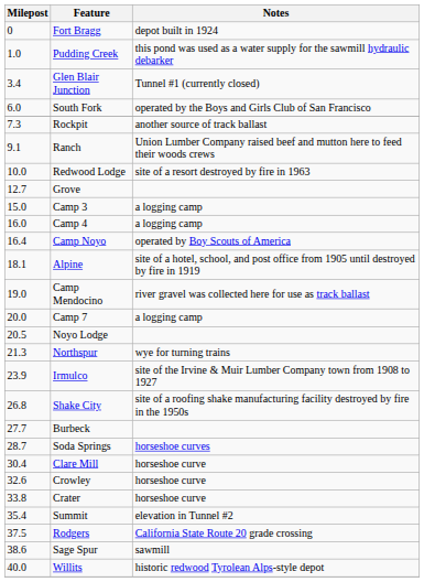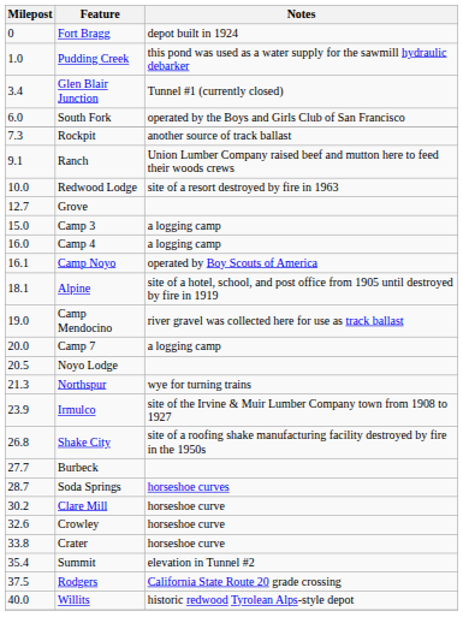Camp Noyo | Milepost: 16.4 -> 16.1
Clare Mill | Milepost: 30.4 -> 30.2
- row: 38.6 | Sage Spur | sawmill
